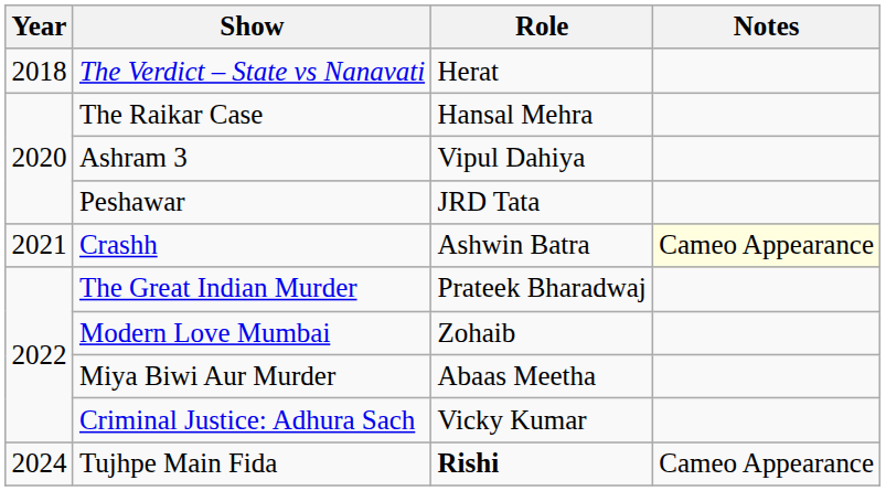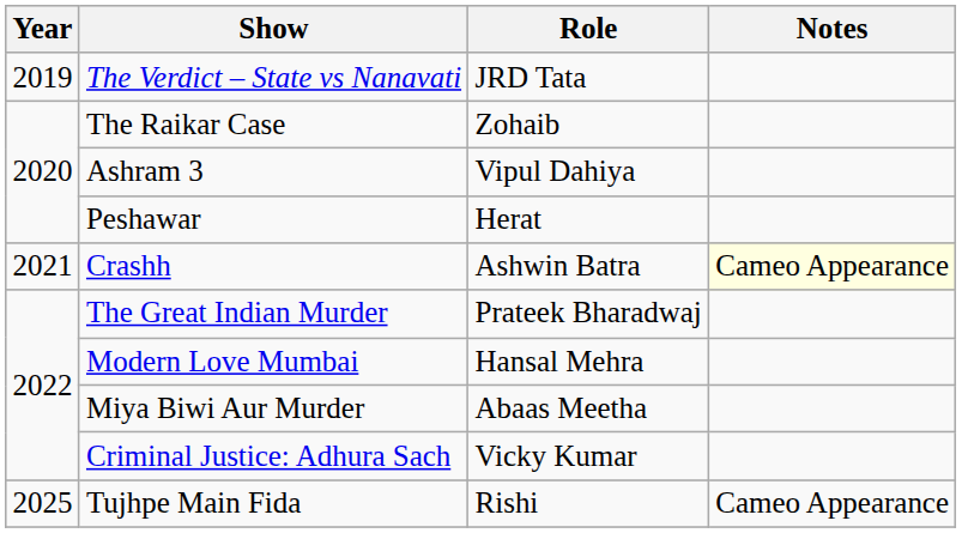The Verdict – State vs Nanavati | Year: 2018 -> 2019
The Verdict – State vs Nanavati | Role: Herat -> JRD Tata
The Raikar Case | Role: Hansal Mehra -> Zohaib
Peshawar | Role: JRD Tata -> Herat
Modern Love Mumbai | Role: Zohaib -> Hansal Mehra
Tujhpe Main Fida | Year: 2024 -> 2025
Tujhpe Main Fida | Role: bold -> normal
